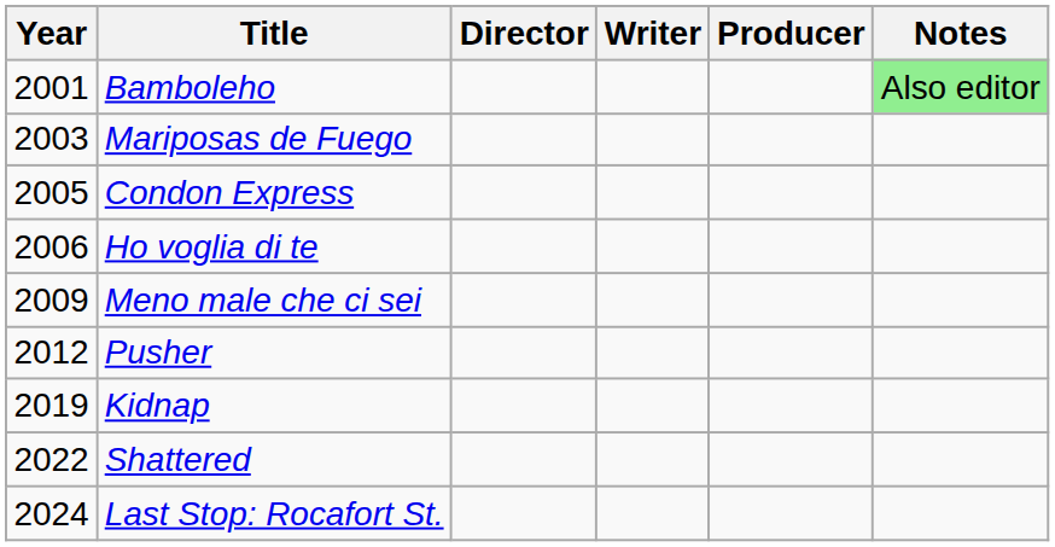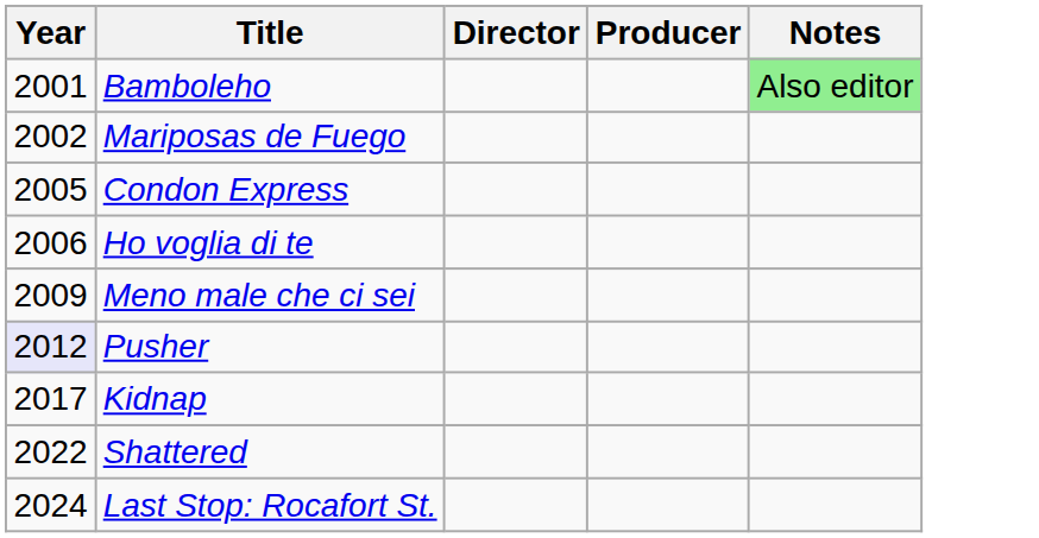- column: Writer
Mariposas de Fuego | Year: 2003 -> 2002
Pusher | Year: no background -> lavender background
Kidnap | Year: 2019 -> 2017
